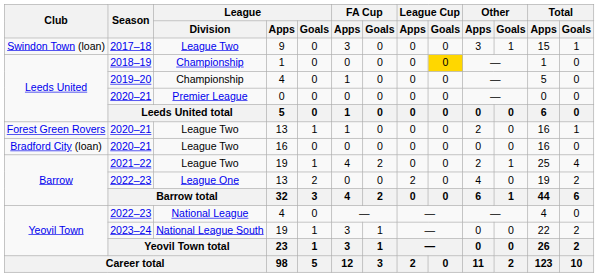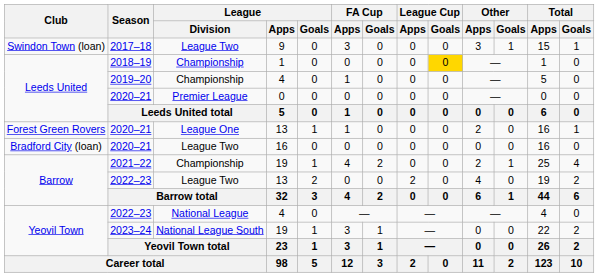2020–21 / 13 | League / Division: League Two -> League One
2021–22 | League / Division: League Two -> Championship
2022–23 / 13 | League / Division: League One -> League Two
